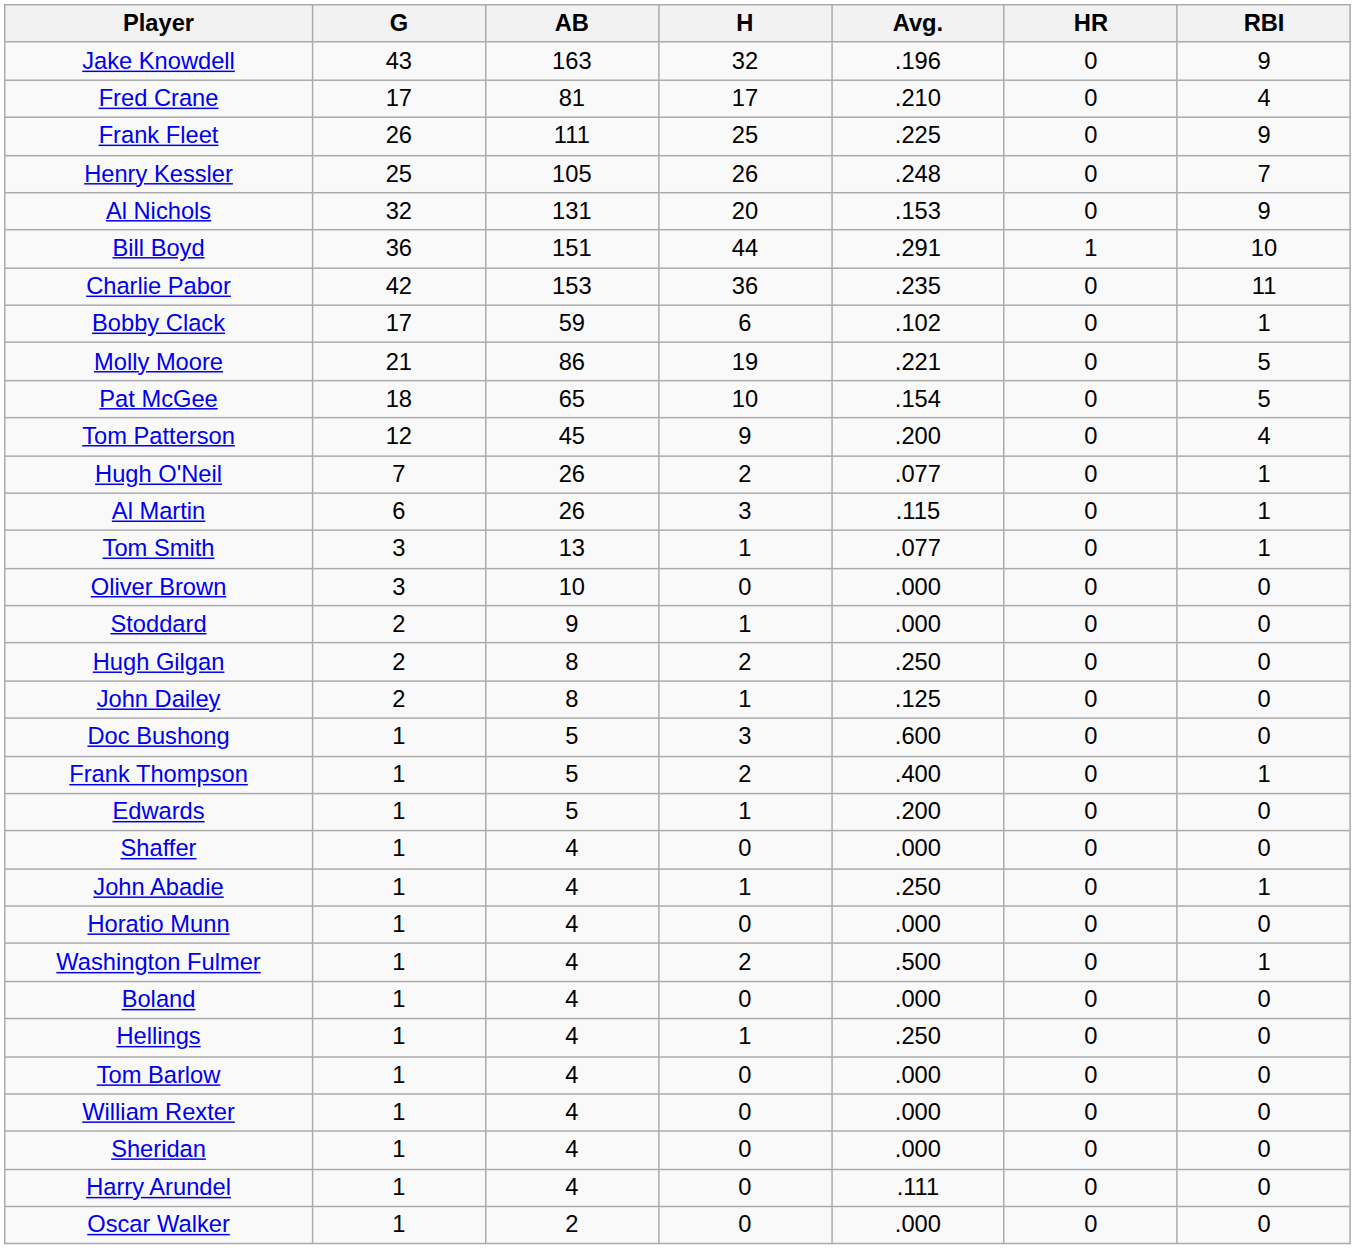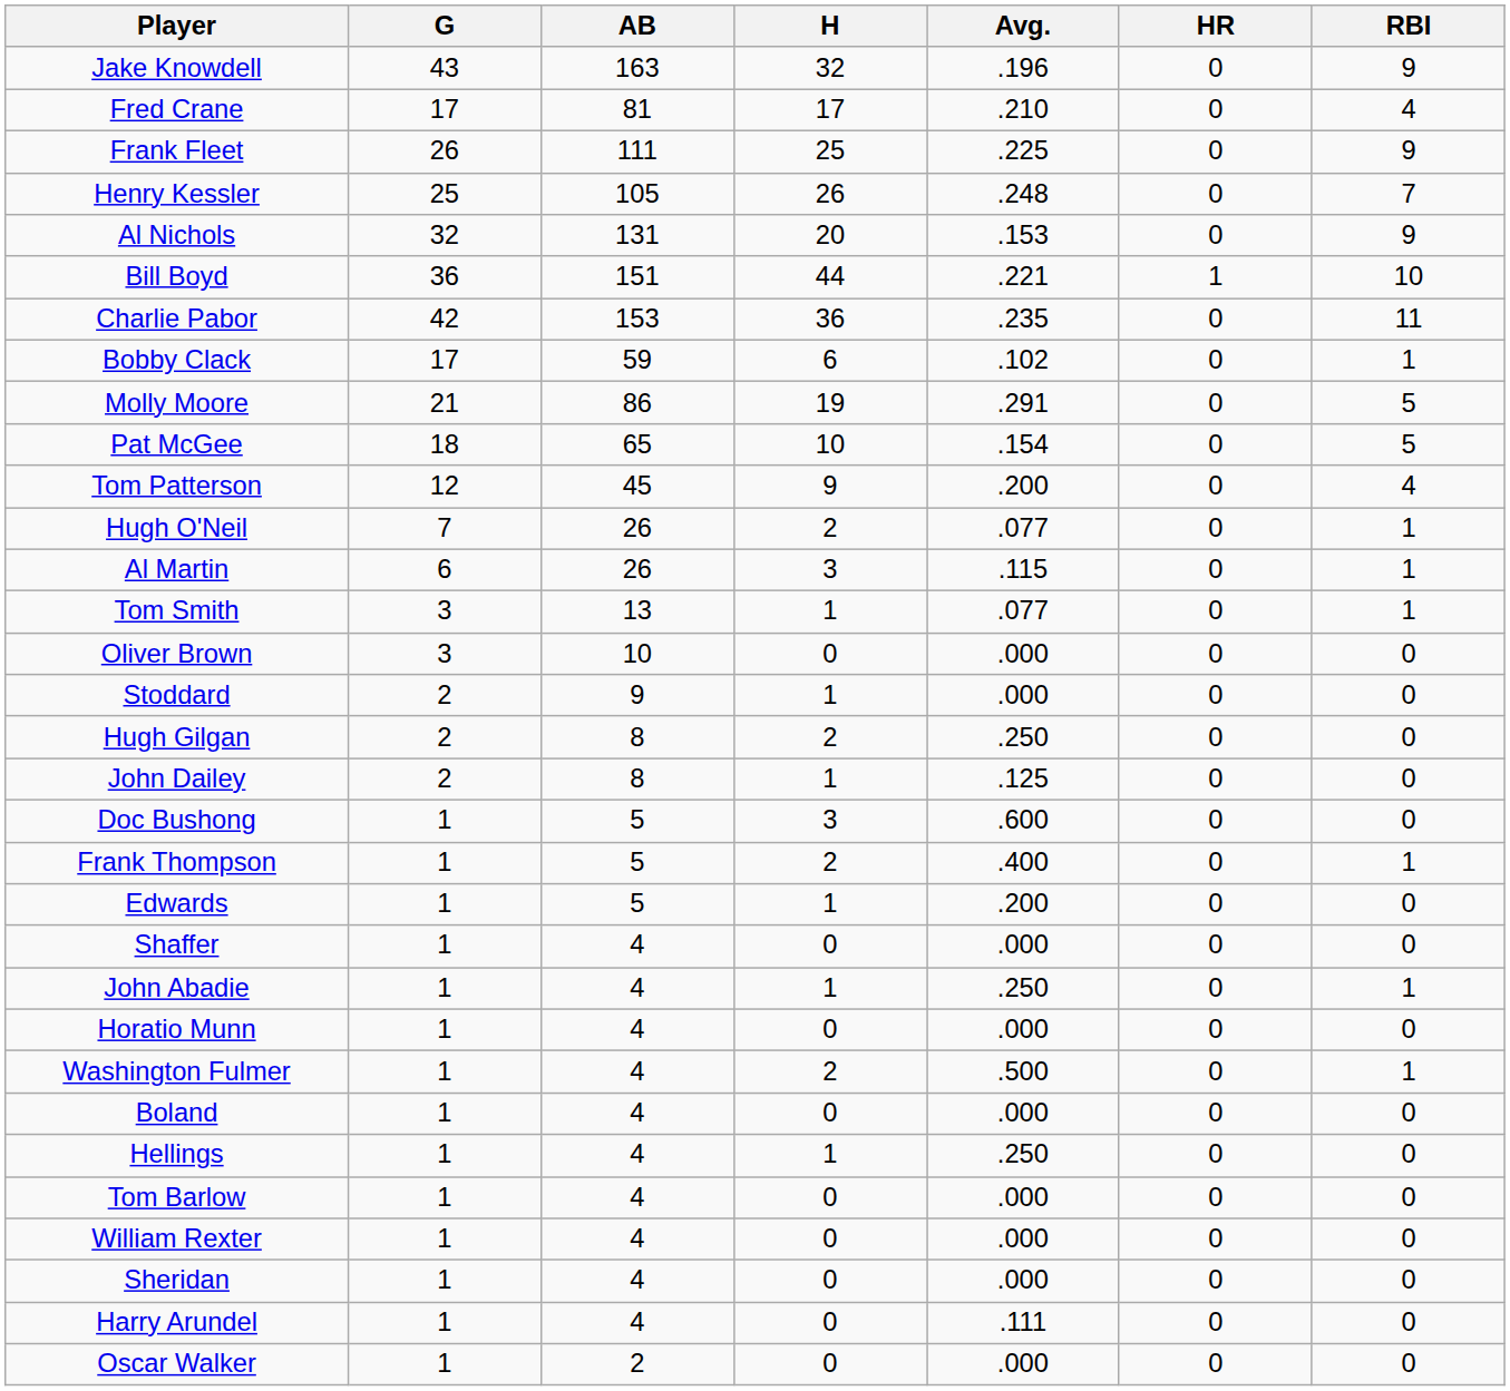Bill Boyd | Avg.: .291 -> .221
Molly Moore | Avg.: .221 -> .291
